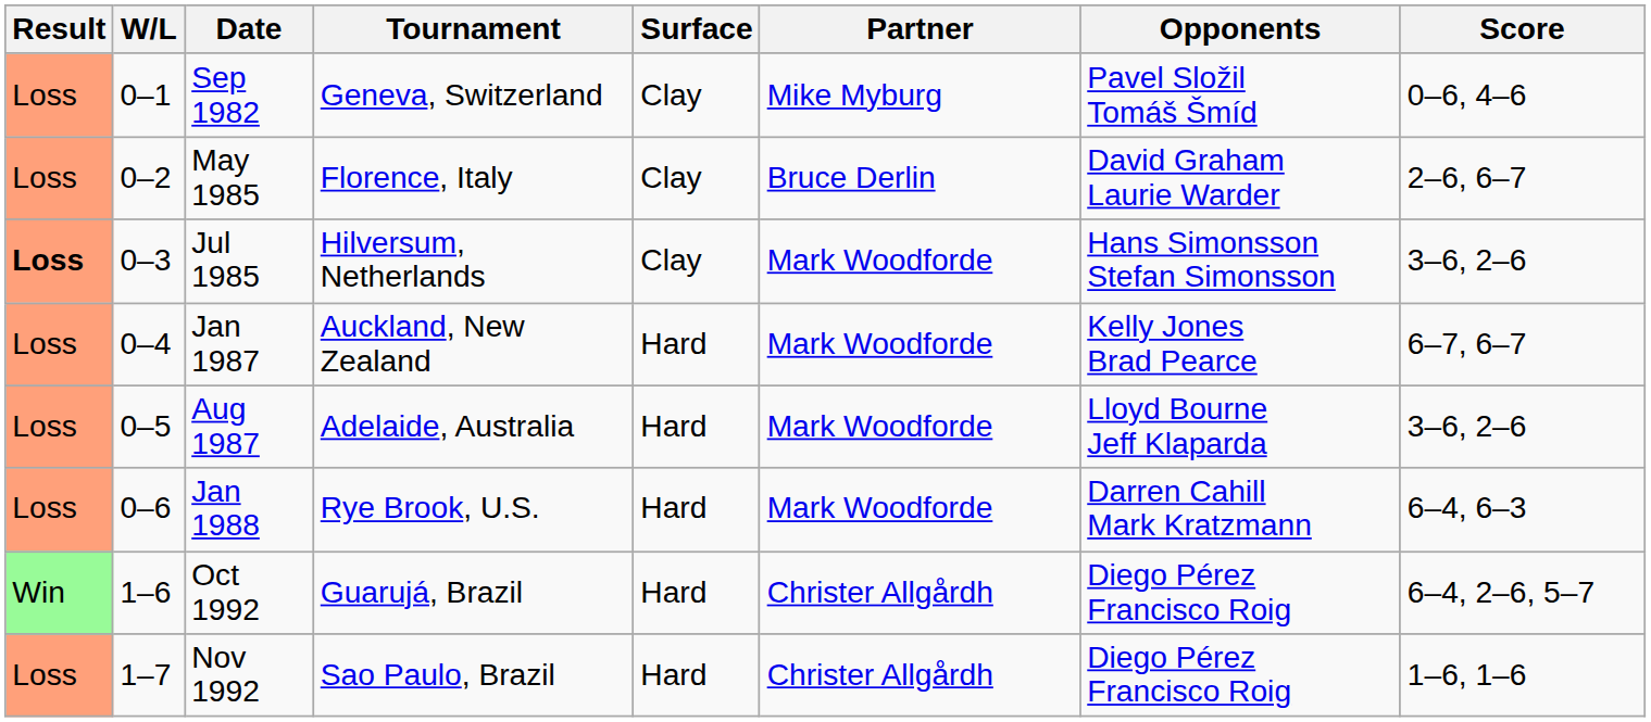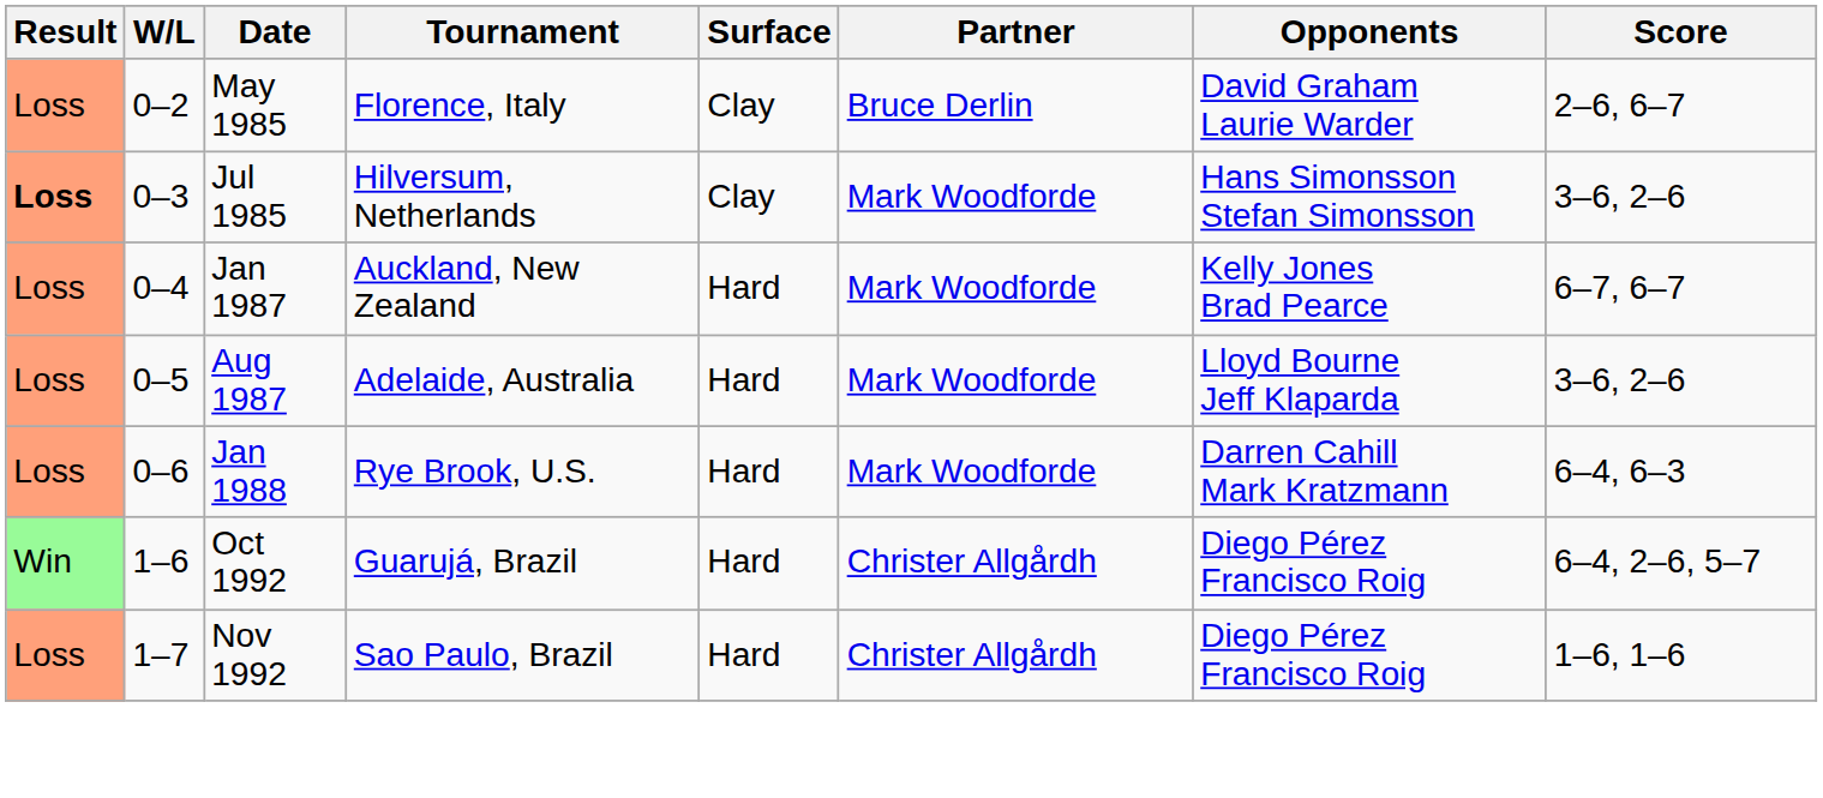- row: Loss | 0–1 | Sep 1982 | Geneva, Switzerland | Clay | Mike Myburg | Pavel Složil Tomáš Šmíd | 0–6, 4–6
